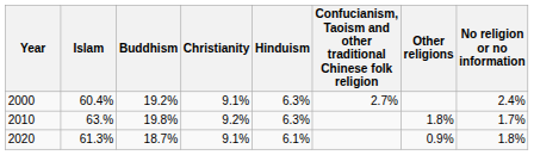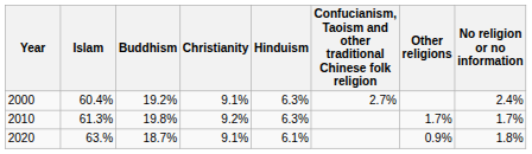2010 | Islam: 63.% -> 61.3%
2010 | Other religions: 1.8% -> 1.7%
2020 | Islam: 61.3% -> 63.%
